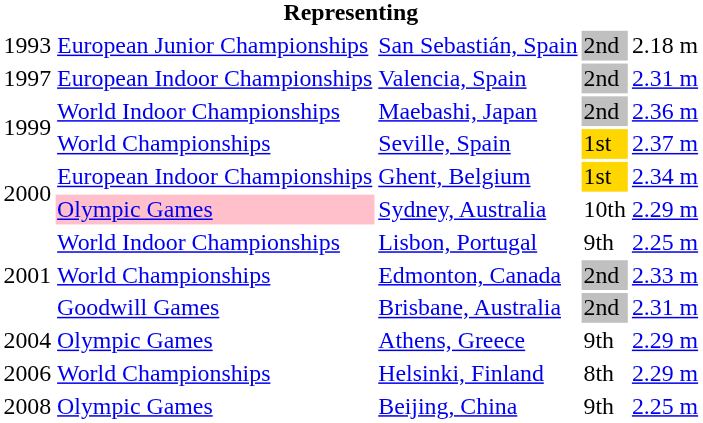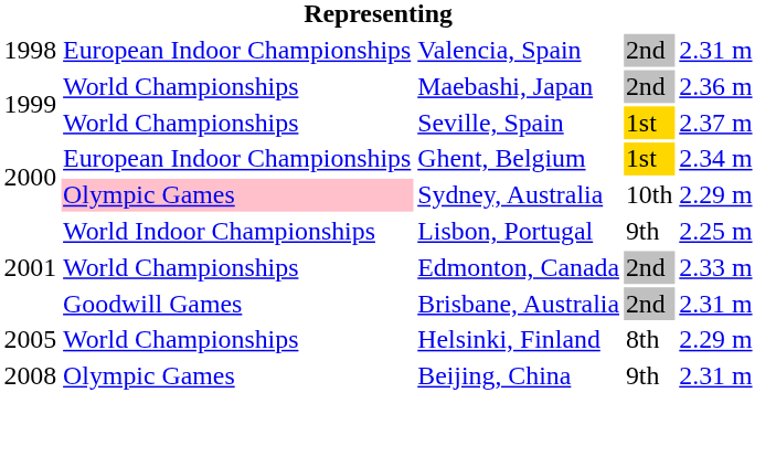- row: 1993 | European Junior Championships | San Sebastián, Spain | 2nd | 2.18 m
Valencia, Spain | column 1: 1997 -> 1998
Maebashi, Japan | column 2: World Indoor Championships -> World Championships
- row: 2004 | Olympic Games | Athens, Greece | 9th | 2.29 m
Helsinki, Finland | column 1: 2006 -> 2005
Beijing, China | column 5: 2.25 m -> 2.31 m
